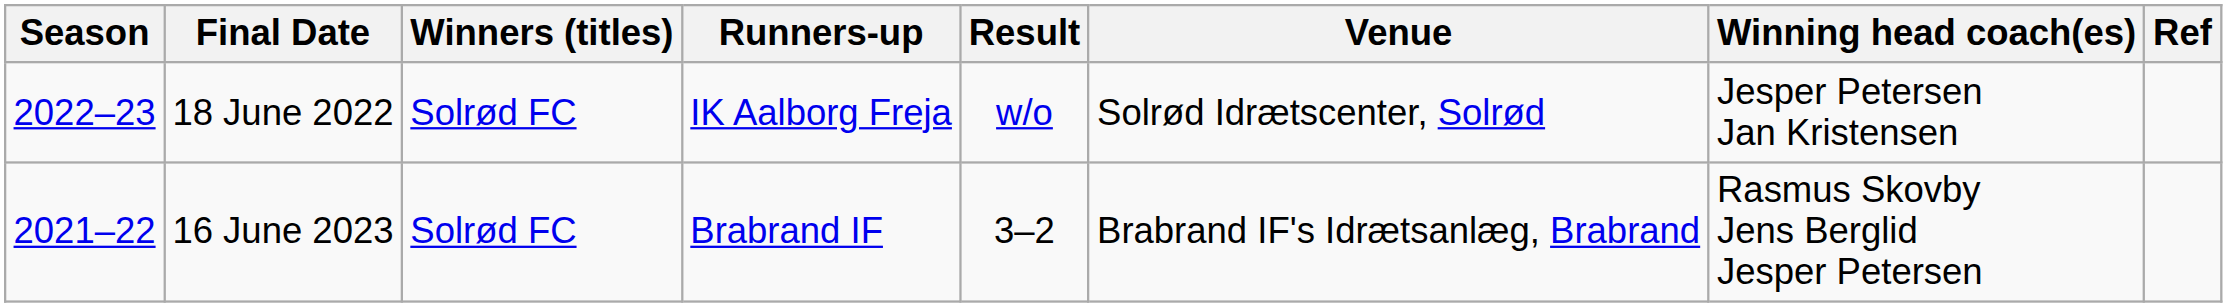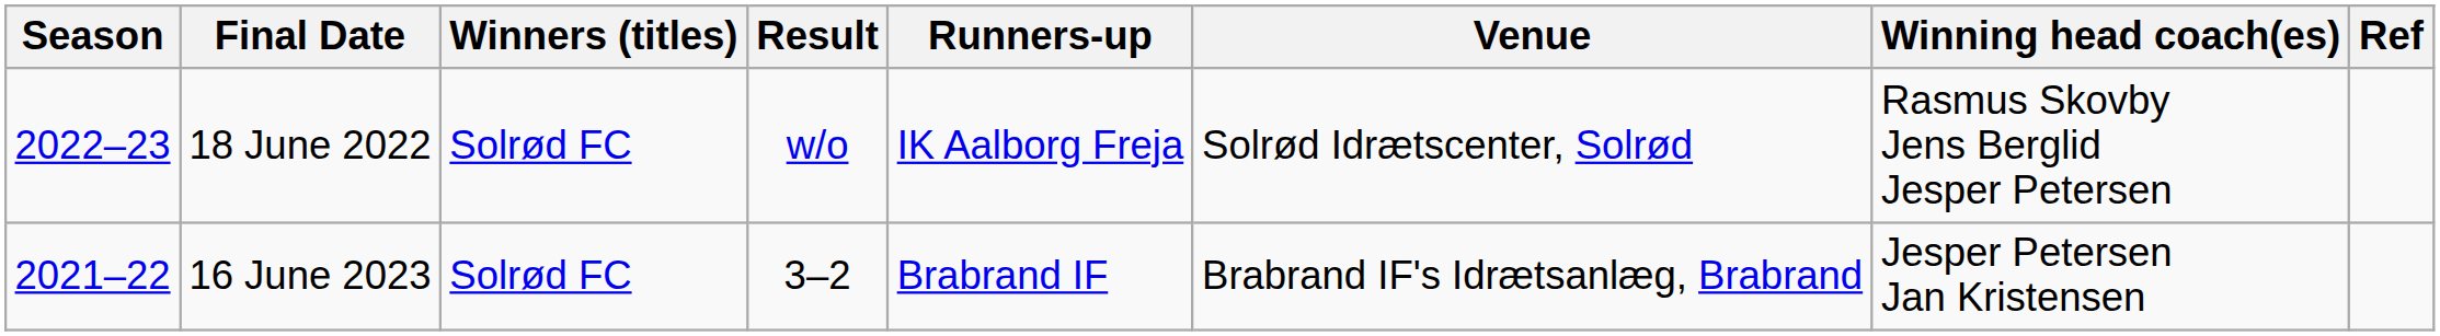columns swapped: Result <-> Runners-up
18 June 2022 | Winning head coach(es): Jesper Petersen Jan Kristensen -> Rasmus Skovby Jens Berglid Jesper Petersen
16 June 2023 | Winning head coach(es): Rasmus Skovby Jens Berglid Jesper Petersen -> Jesper Petersen Jan Kristensen
